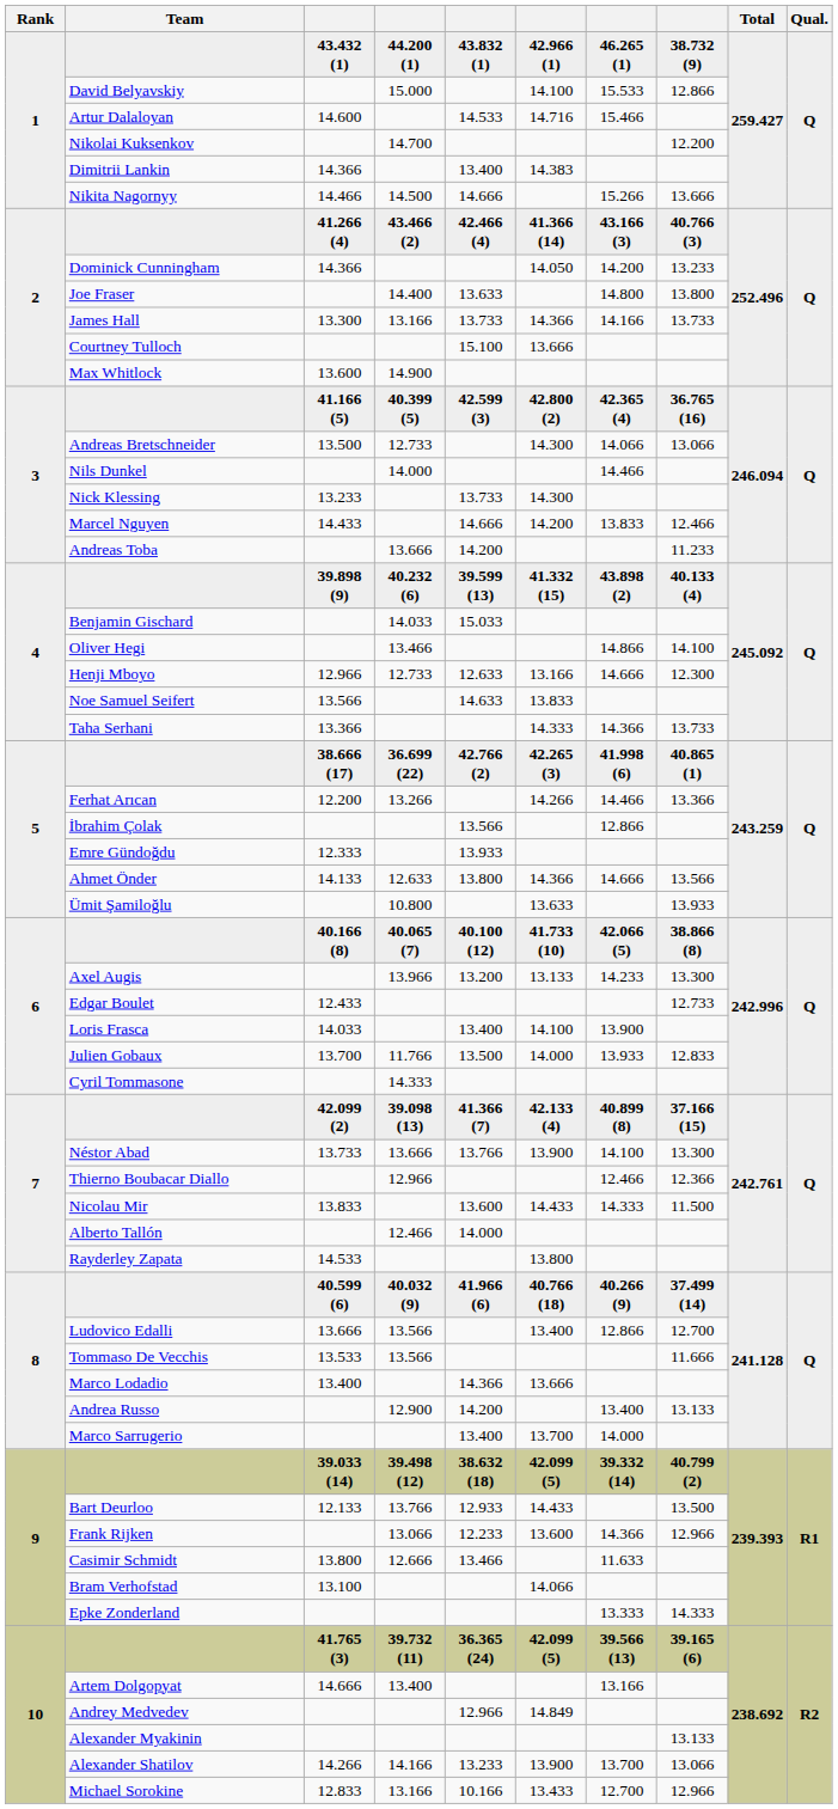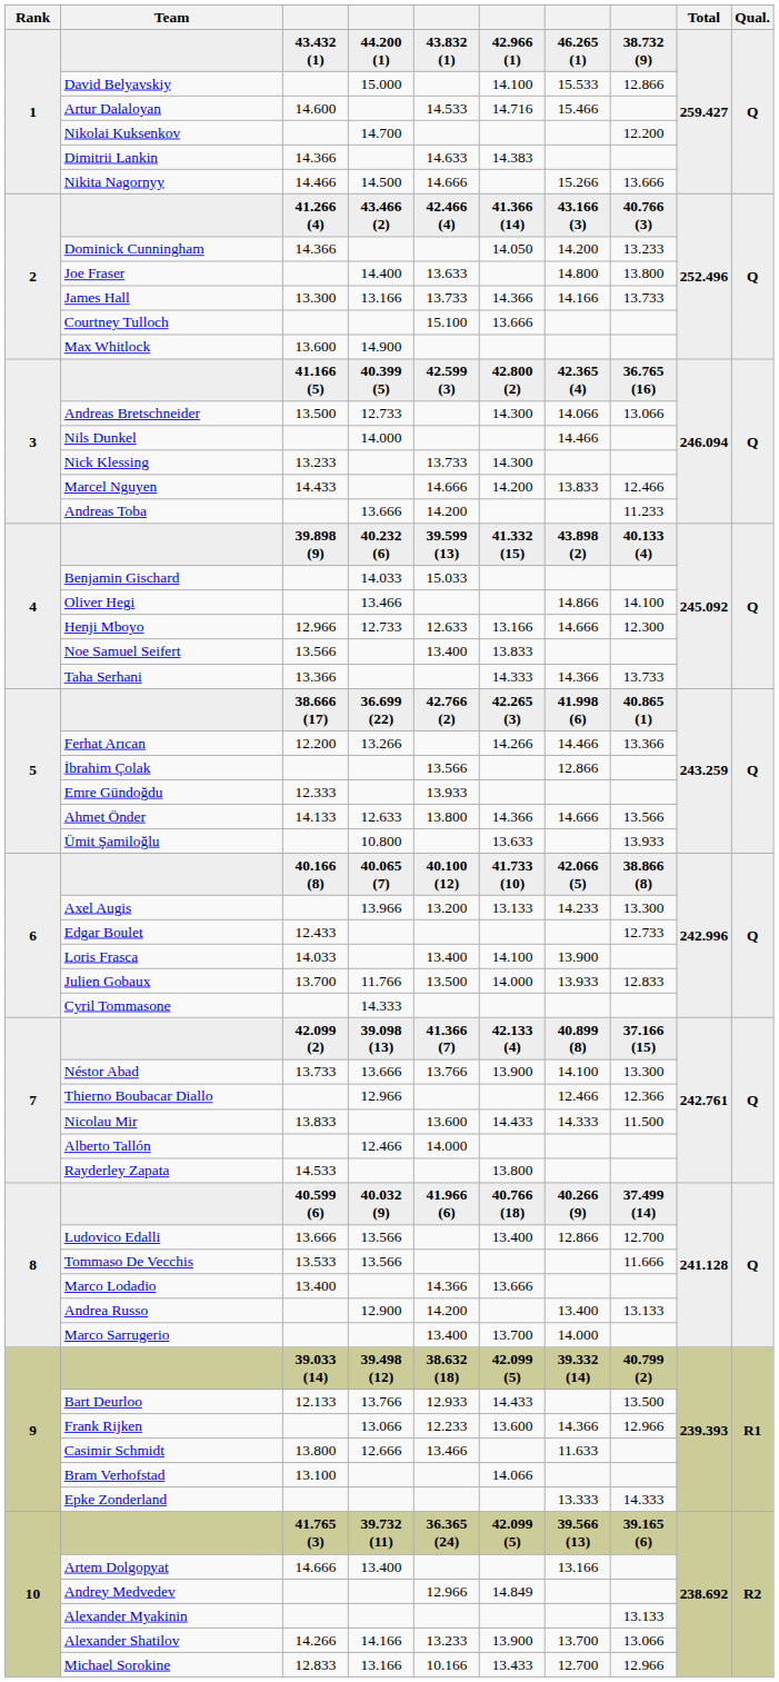Dimitrii Lankin | column 5: 13.400 -> 14.633
Noe Samuel Seifert | column 5: 14.633 -> 13.400
